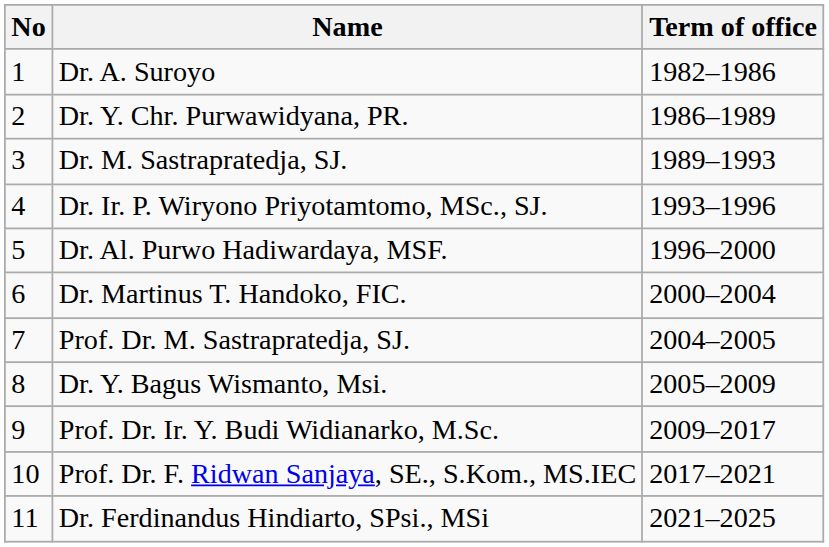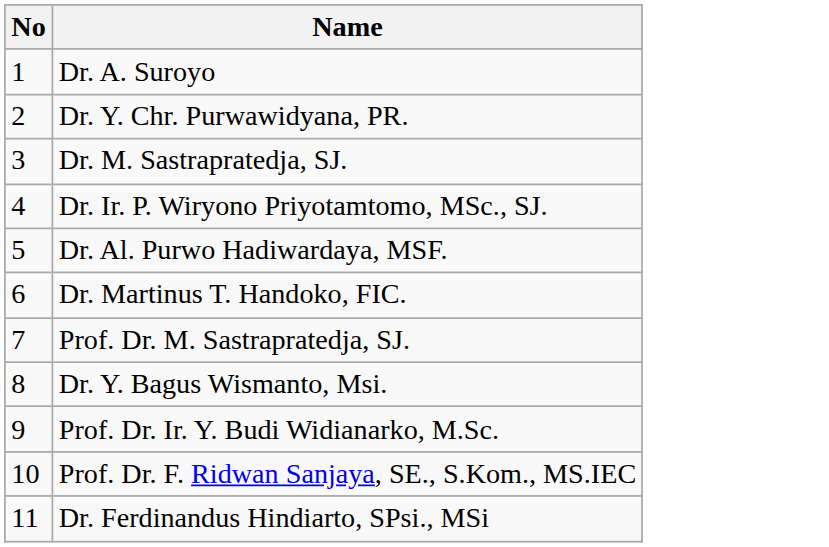- column: Term of office | 1982–1986 | 1986–1989 | 1989–1993 | 1993–1996 | 1996–2000 | 2000–2004 | 2004–2005 | 2005–2009 | 2009–2017 | 2017–2021 | 2021–2025
